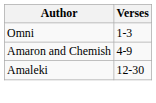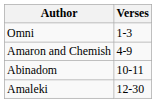+ row: Abinadom | 10-11
